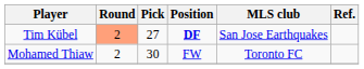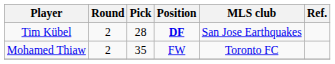Tim Kübel | Round: lightsalmon background -> no background
Tim Kübel | Pick: 27 -> 28
Mohamed Thiaw | Pick: 30 -> 35
